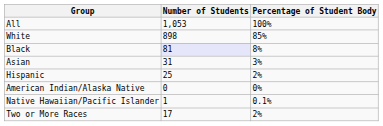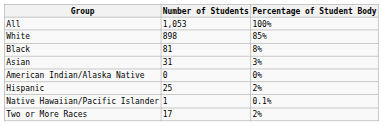Black | Number of Students: lavender background -> no background
rows swapped: Hispanic <-> American Indian/Alaska Native
